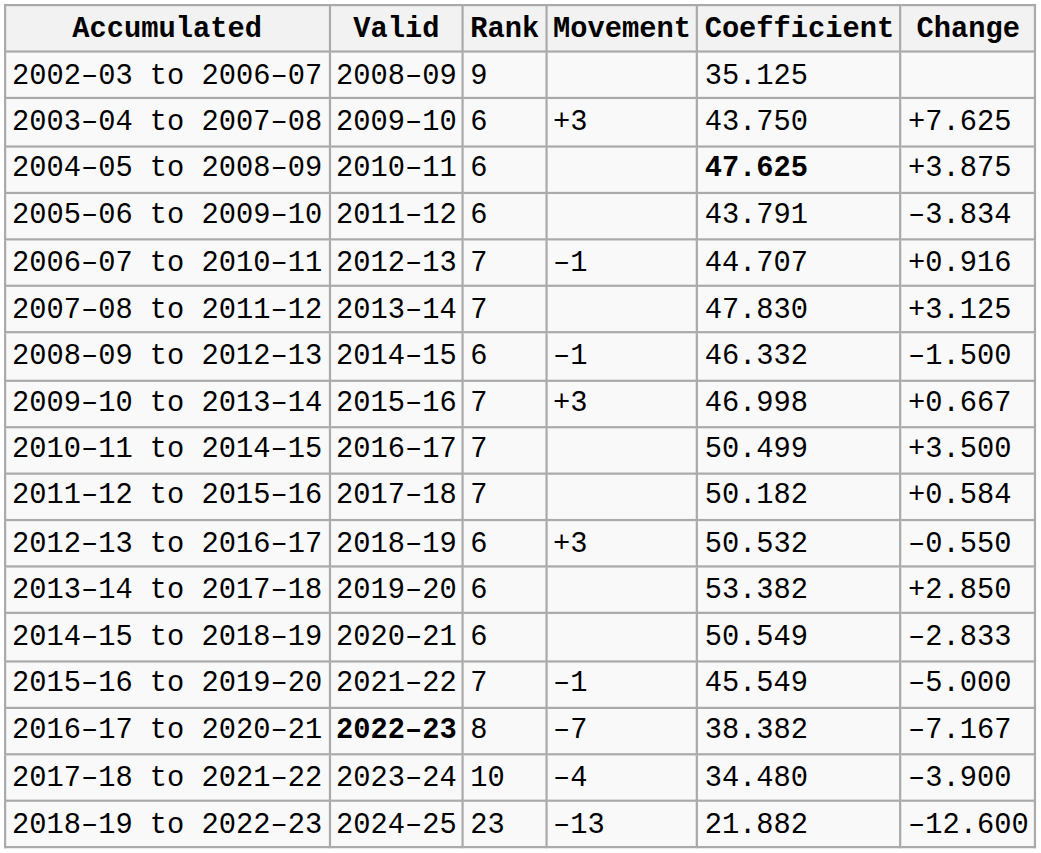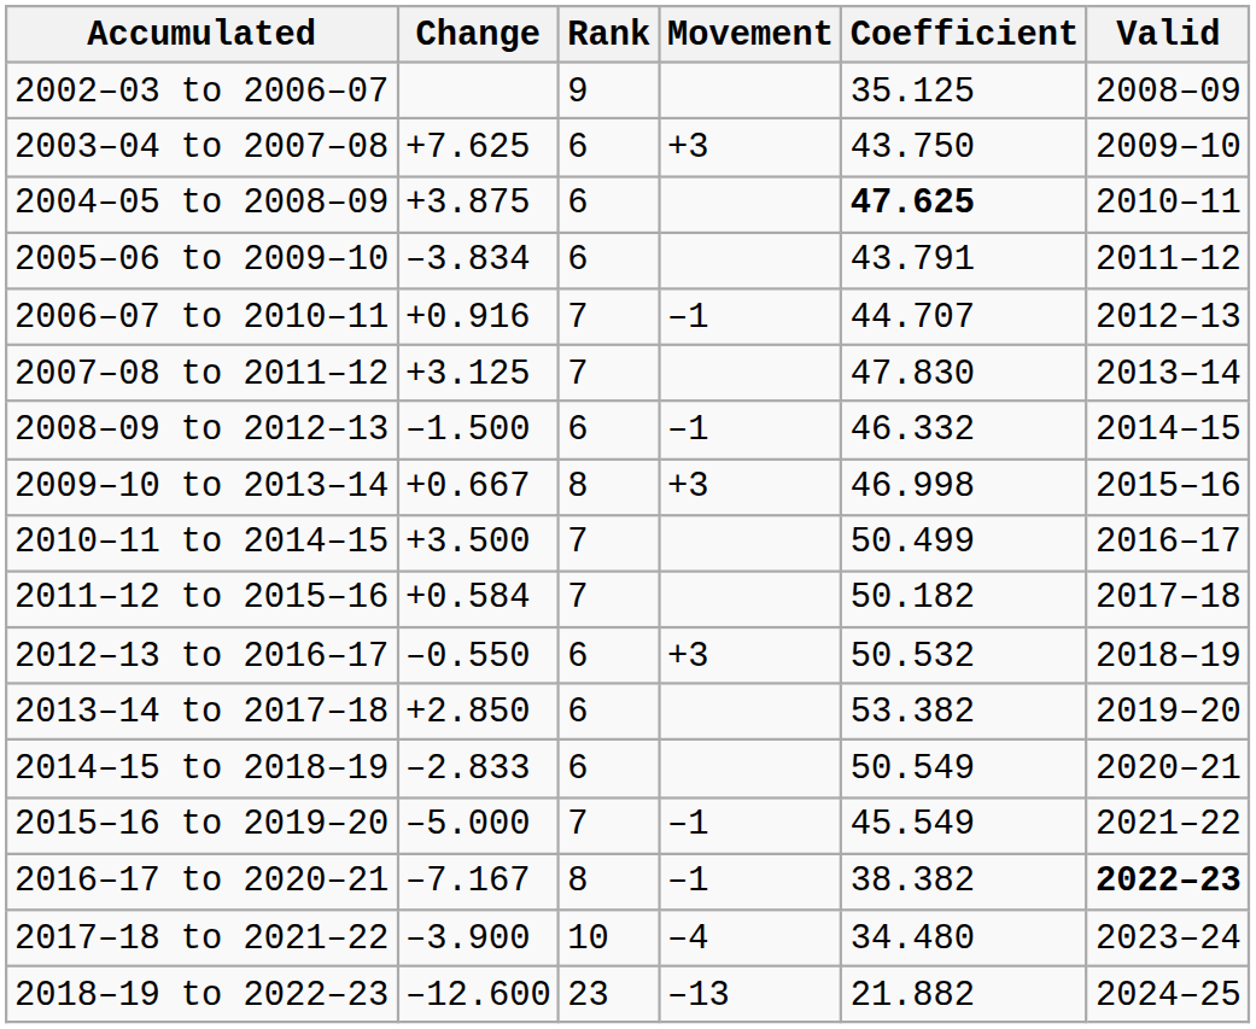columns swapped: Valid <-> Change
2009–10 to 2013–14 | Rank: 7 -> 8
2016–17 to 2020–21 | Movement: –7 -> –1
